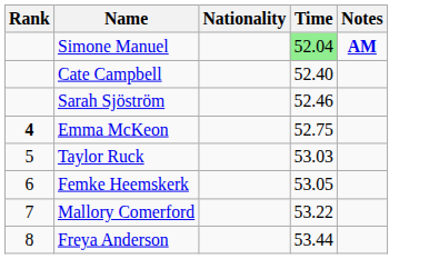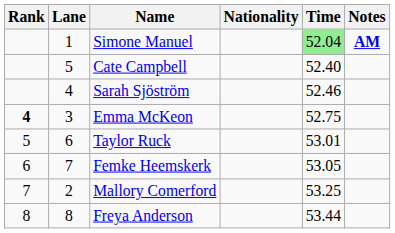+ column: Lane | 1 | 5 | 4 | 3 | 6 | 7 | 2 | 8
Taylor Ruck | Time: 53.03 -> 53.01
Mallory Comerford | Time: 53.22 -> 53.25
